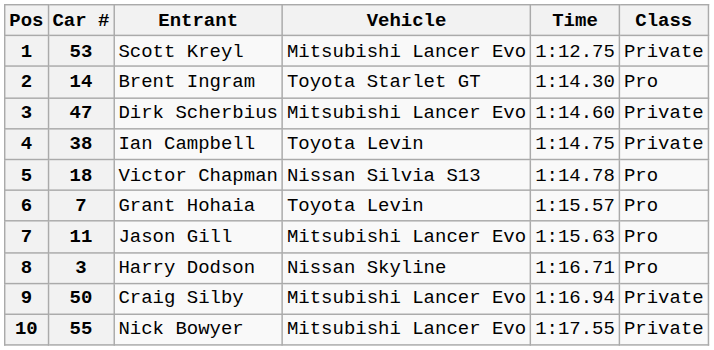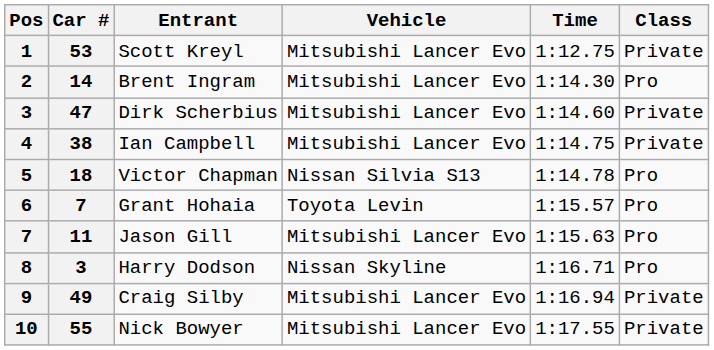Brent Ingram | Vehicle: Toyota Starlet GT -> Mitsubishi Lancer Evo
Ian Campbell | Vehicle: Toyota Levin -> Mitsubishi Lancer Evo
Craig Silby | Car #: 50 -> 49
